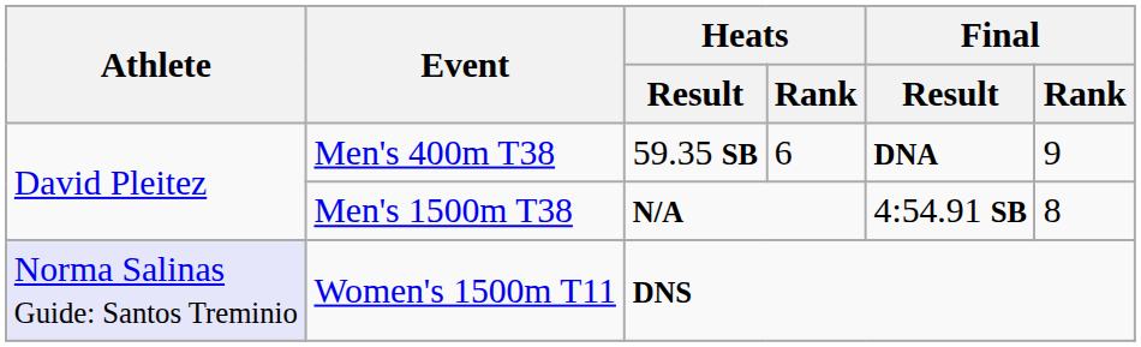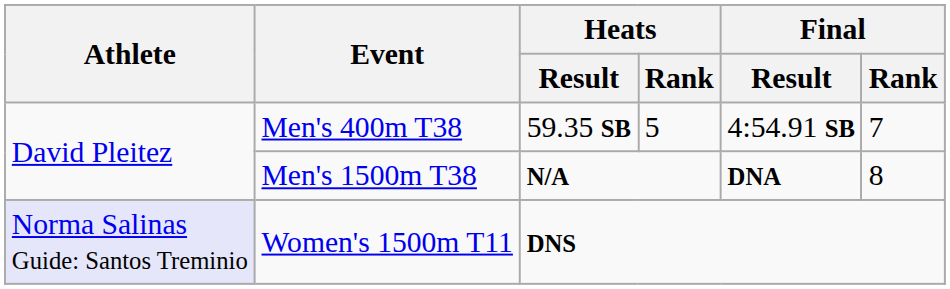Men's 400m T38 | Heats / Rank: 6 -> 5
Men's 400m T38 | Final / Result: DNA -> 4:54.91 SB
Men's 400m T38 | Final / Rank: 9 -> 7
Men's 1500m T38 | Final / Result: 4:54.91 SB -> DNA
